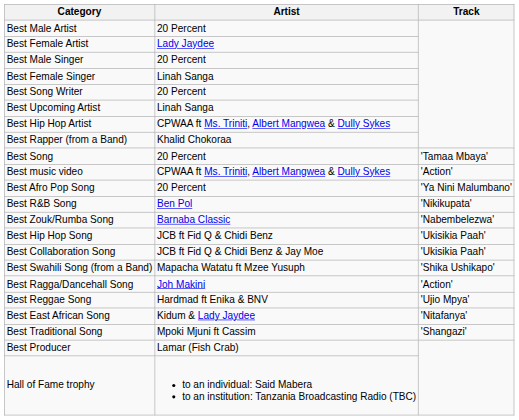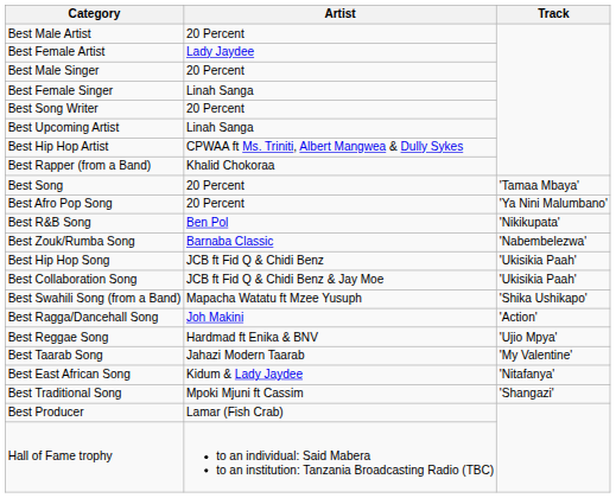- row: Best music video | CPWAA ft Ms. Triniti, Albert Mangwea & Dully Sykes | 'Action'
+ row: Best Taarab Song | Jahazi Modern Taarab | 'My Valentine'
